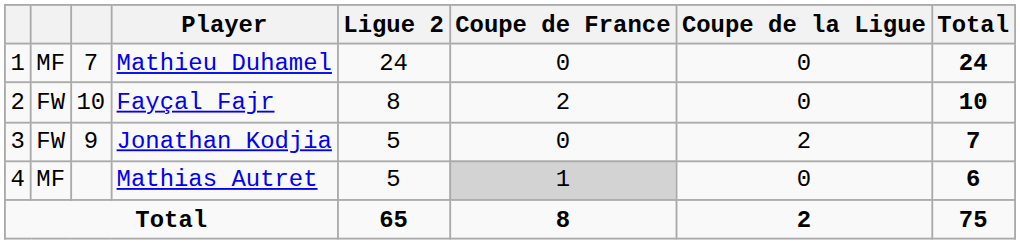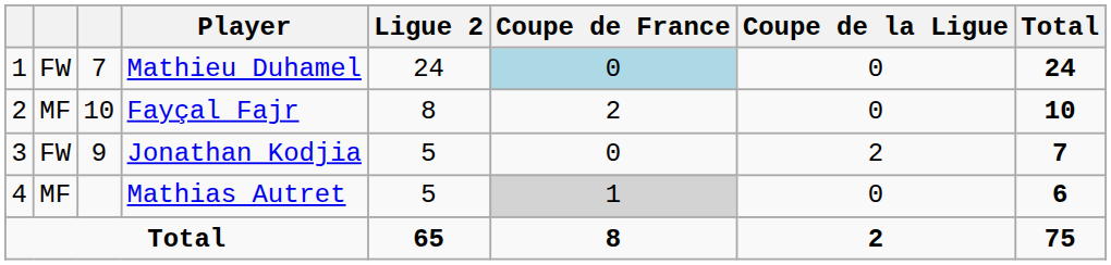Mathieu Duhamel | column 2: MF -> FW
Mathieu Duhamel | Coupe de France: no background -> lightblue background
Fayçal Fajr | column 2: FW -> MF
